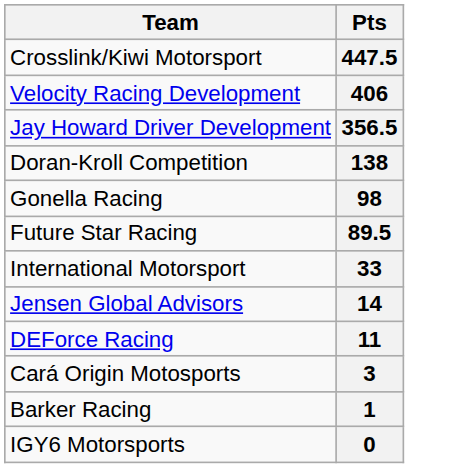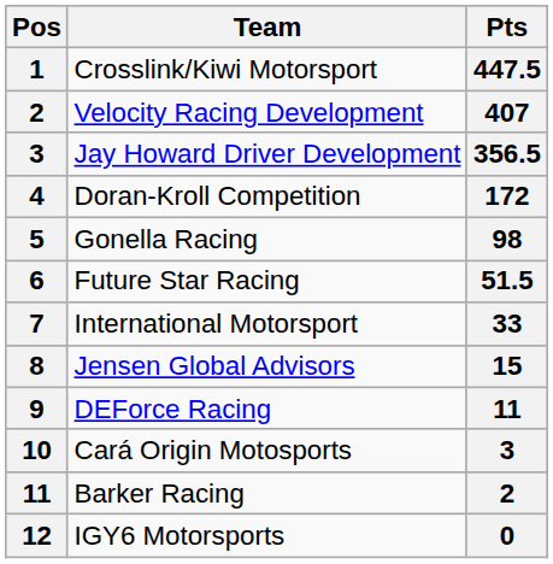+ column: Pos | 1 | 2 | 3 | 4 | 5 | 6 | 7 | 8 | 9 | 10 | 11 | 12
Velocity Racing Development | Pts: 406 -> 407
Doran-Kroll Competition | Pts: 138 -> 172
Future Star Racing | Pts: 89.5 -> 51.5
Jensen Global Advisors | Pts: 14 -> 15
Barker Racing | Pts: 1 -> 2
